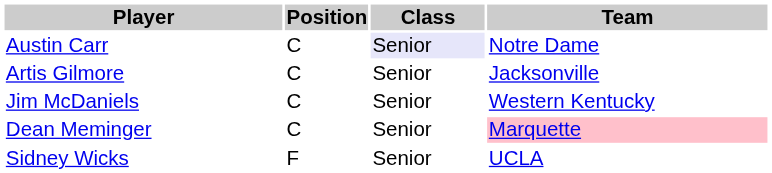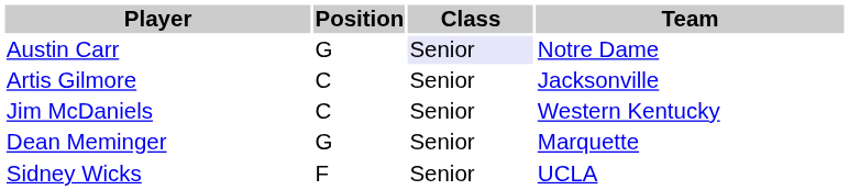Austin Carr | Position: C -> G
Dean Meminger | Position: C -> G
Dean Meminger | Team: pink background -> no background
